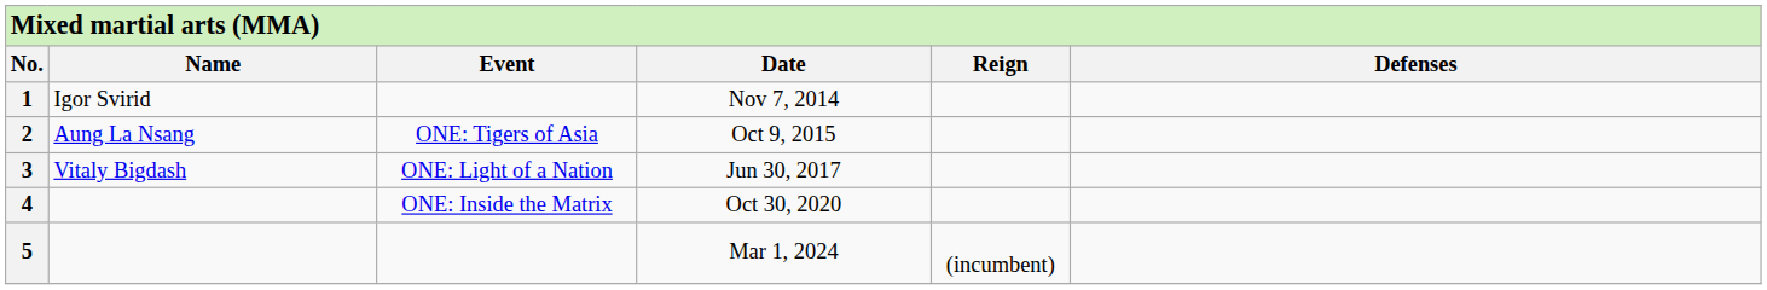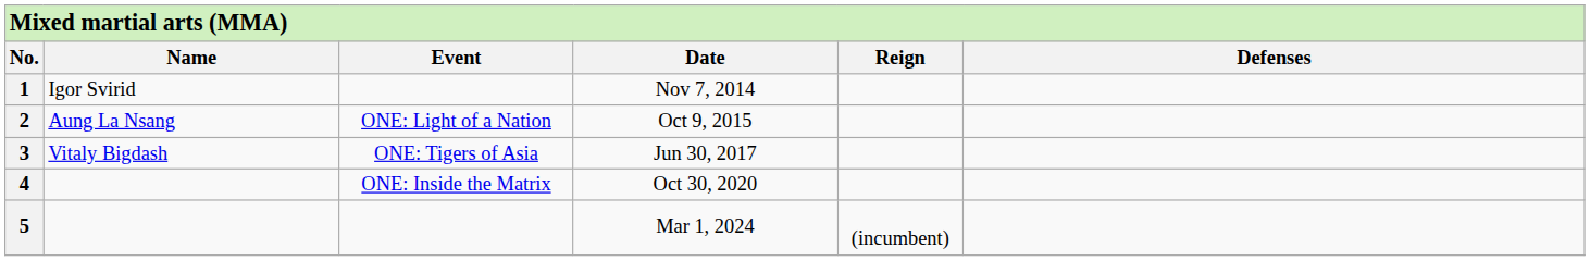2 | column 3: ONE: Tigers of Asia -> ONE: Light of a Nation
3 | column 3: ONE: Light of a Nation -> ONE: Tigers of Asia
